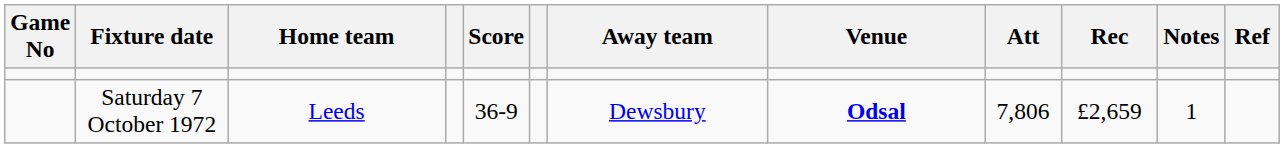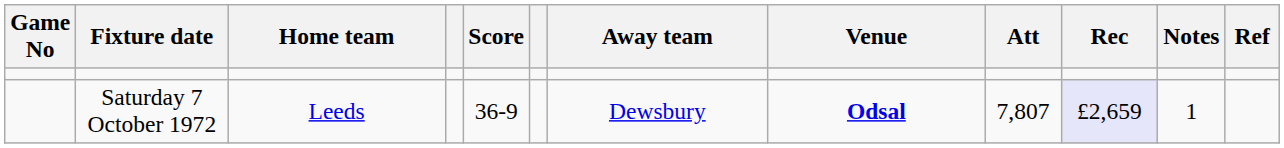Saturday 7 October 1972 | Att: 7,806 -> 7,807
Saturday 7 October 1972 | Rec: no background -> lavender background
